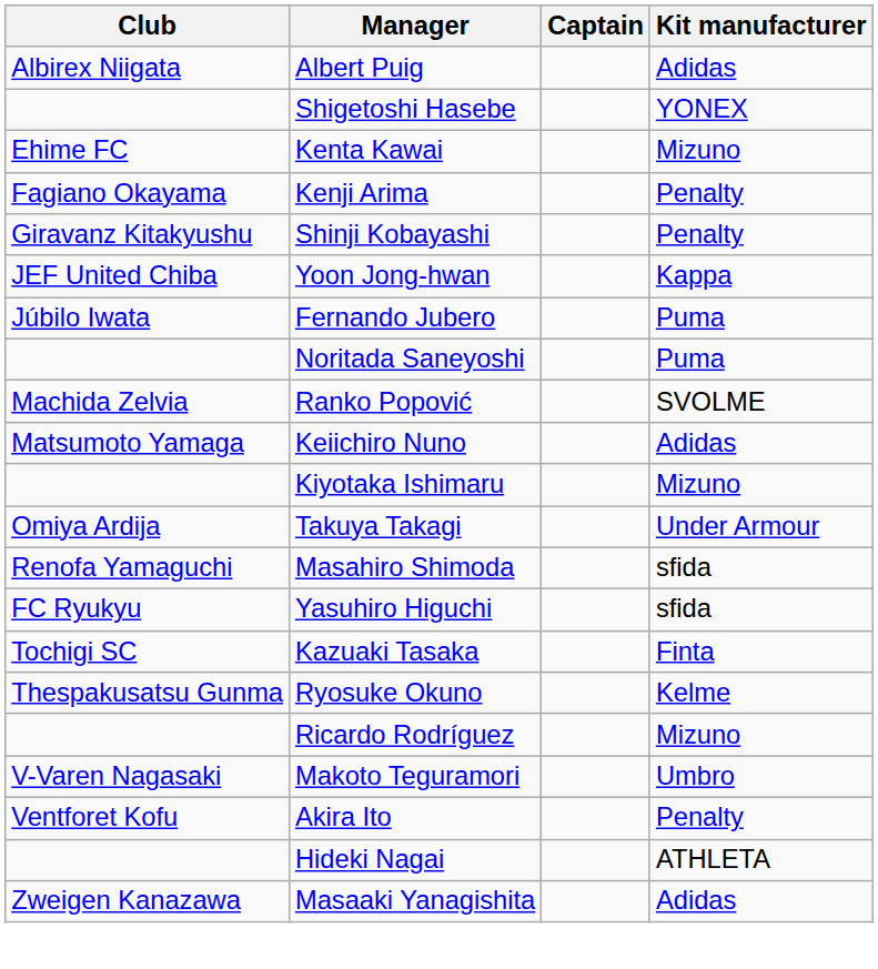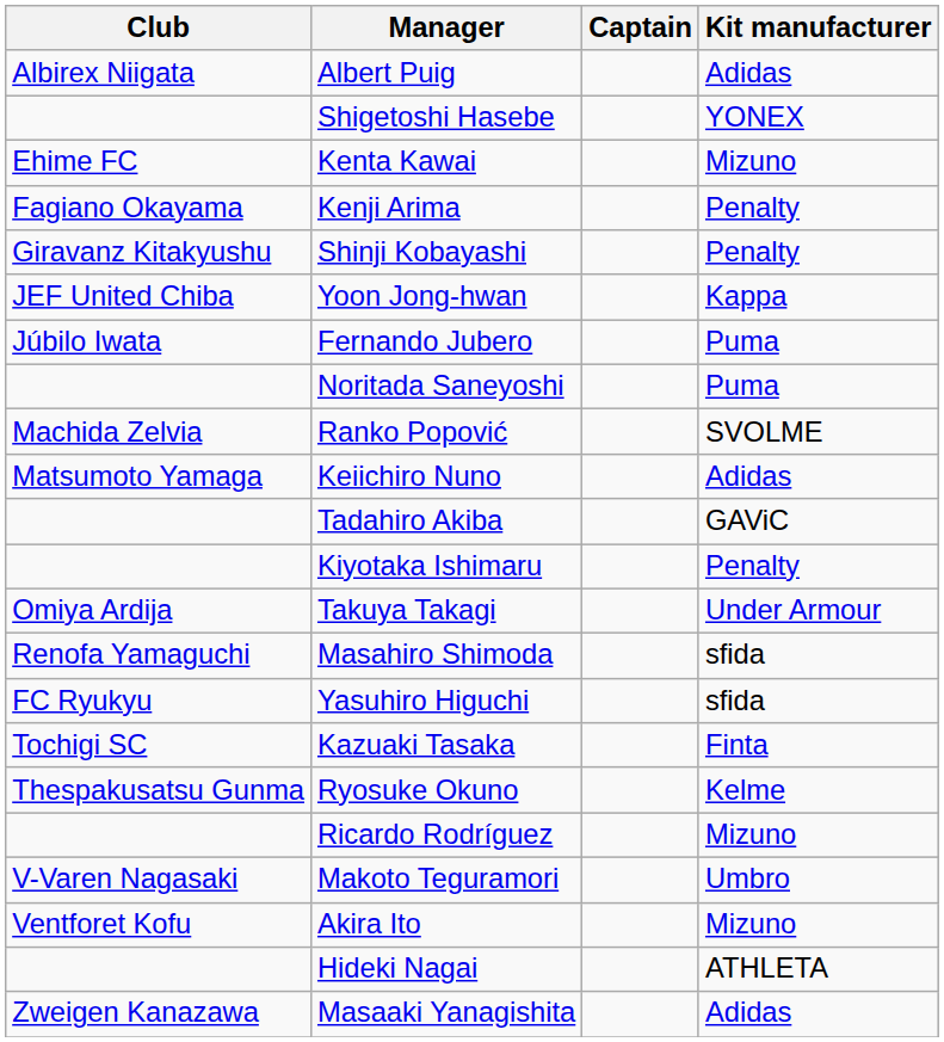+ row: Tadahiro Akiba | GAViC
Kiyotaka Ishimaru | Kit manufacturer: Mizuno -> Penalty
Akira Ito | Kit manufacturer: Penalty -> Mizuno
